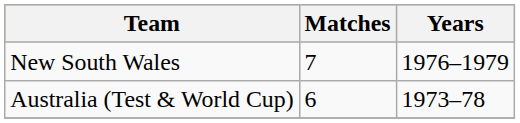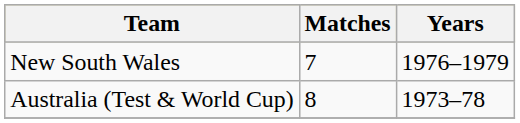Australia (Test & World Cup) | Matches: 6 -> 8
